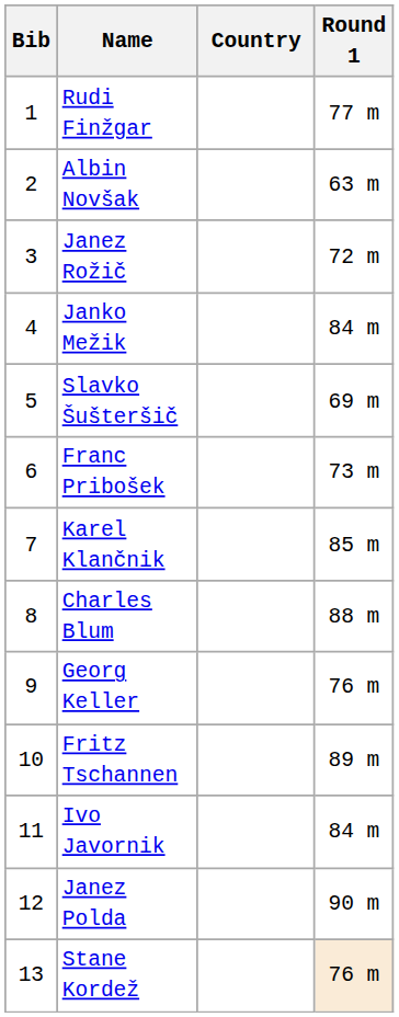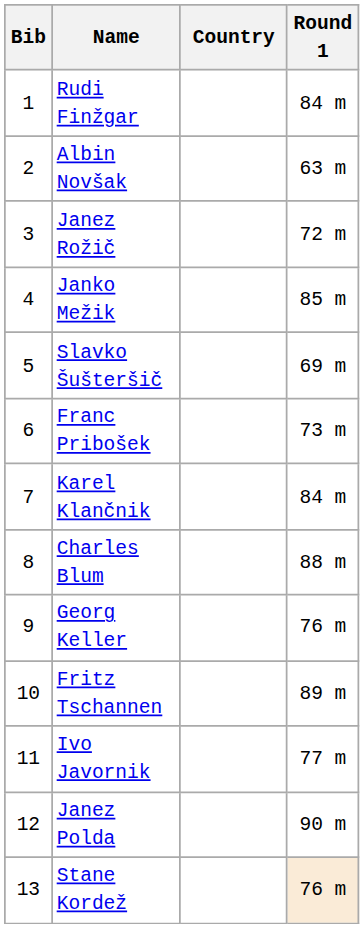Rudi Finžgar | Round 1: 77 m -> 84 m
Janko Mežik | Round 1: 84 m -> 85 m
Karel Klančnik | Round 1: 85 m -> 84 m
Ivo Javornik | Round 1: 84 m -> 77 m
